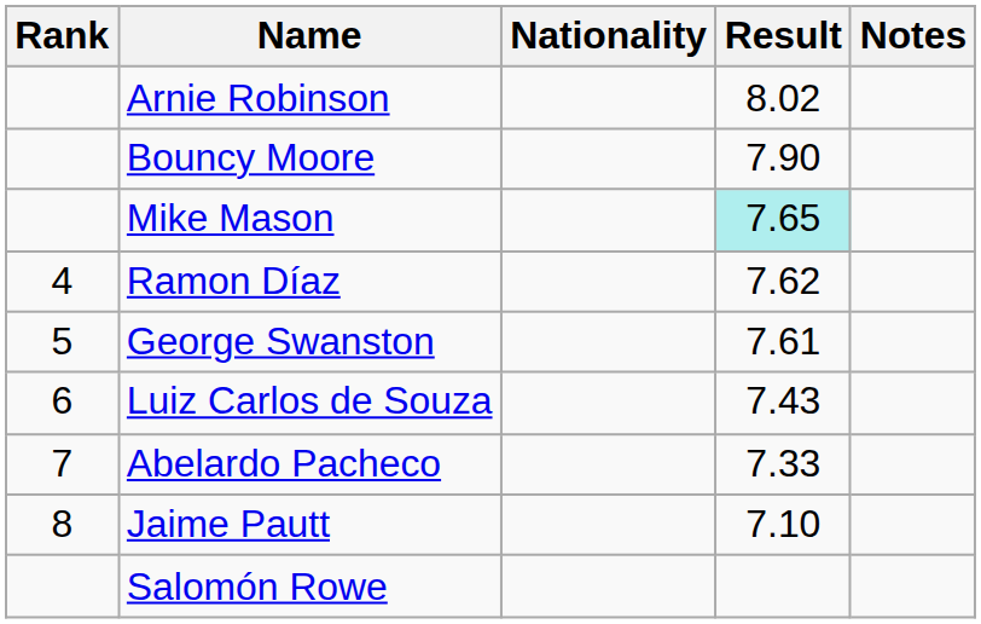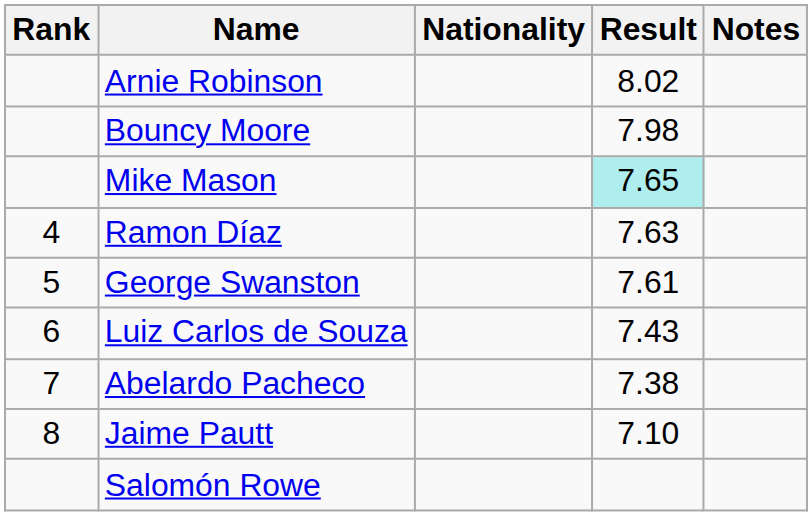Bouncy Moore | Result: 7.90 -> 7.98
Ramon Díaz | Result: 7.62 -> 7.63
Abelardo Pacheco | Result: 7.33 -> 7.38
